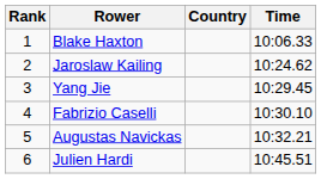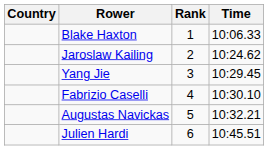columns swapped: Rank <-> Country
